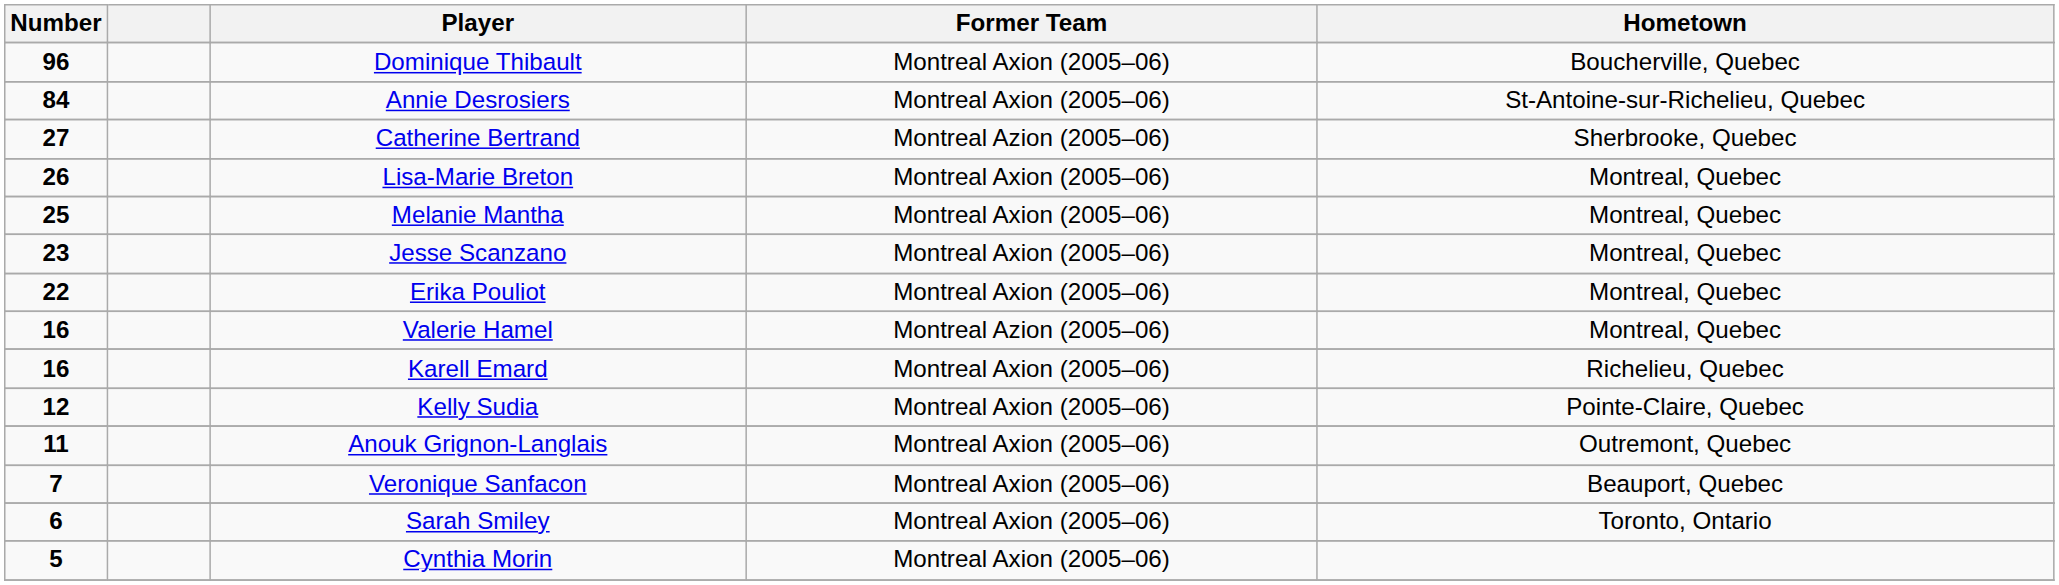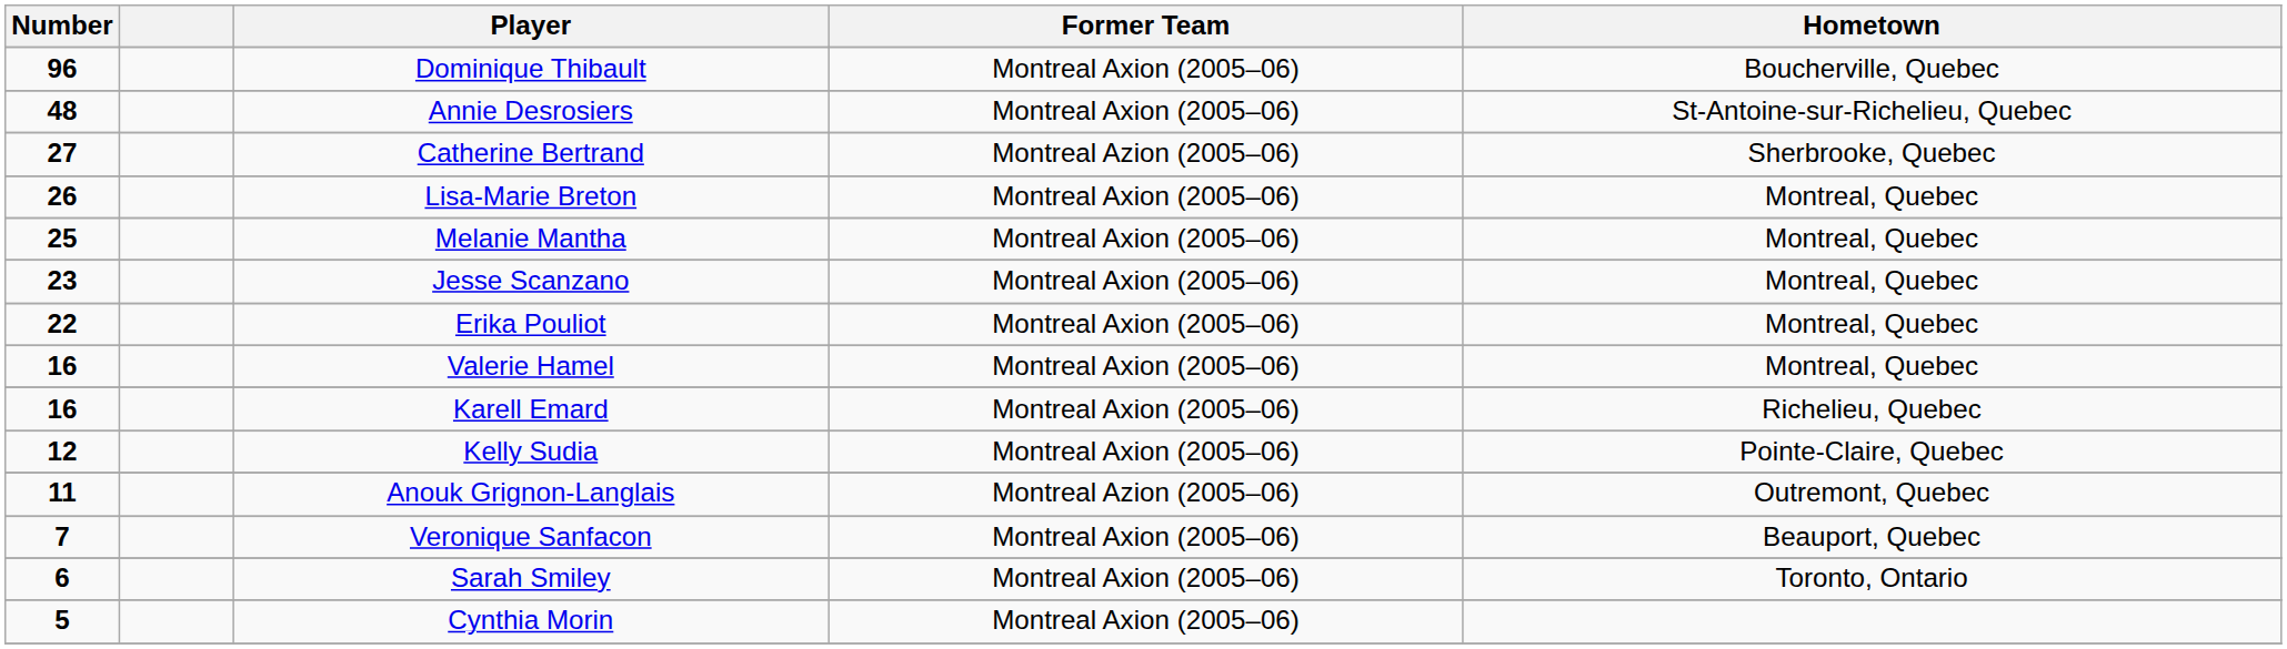Annie Desrosiers | Number: 84 -> 48
Valerie Hamel | Former Team: Montreal Azion (2005–06) -> Montreal Axion (2005–06)
Anouk Grignon-Langlais | Former Team: Montreal Axion (2005–06) -> Montreal Azion (2005–06)
